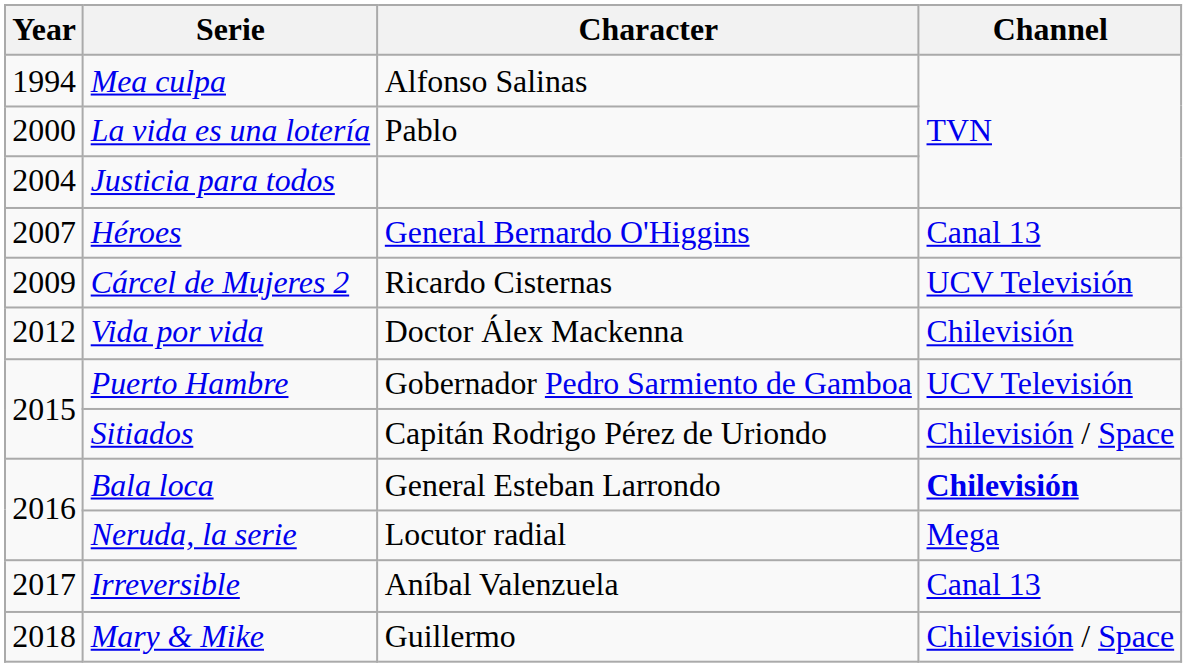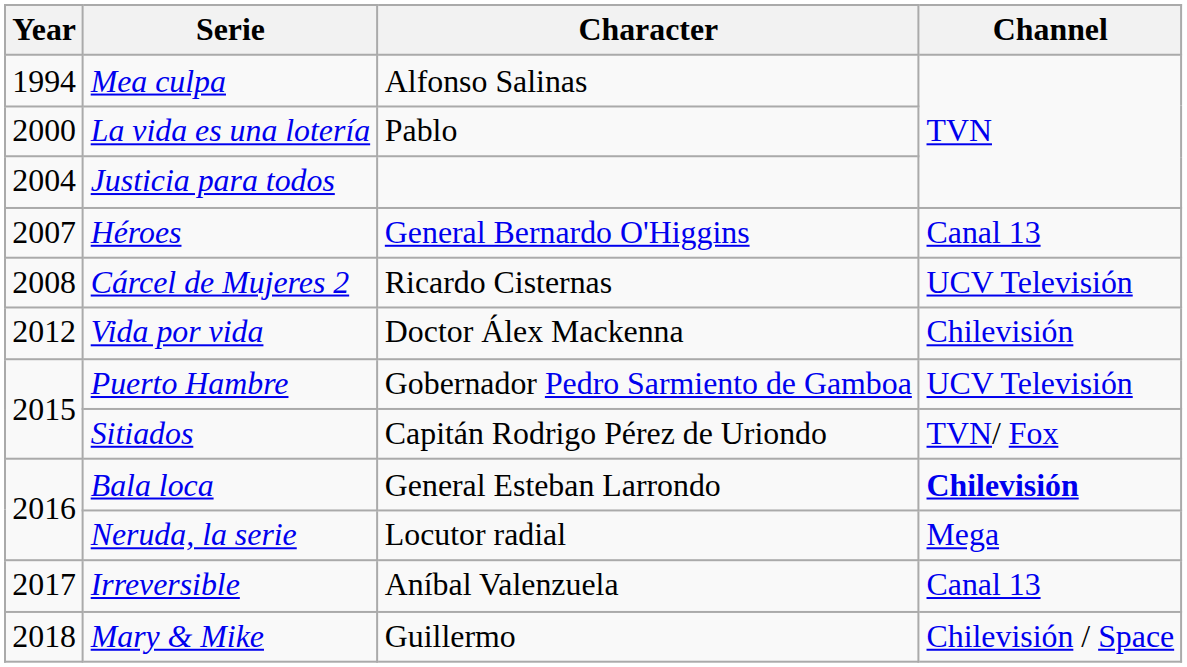Cárcel de Mujeres 2 | Year: 2009 -> 2008
Sitiados | Channel: Chilevisión / Space -> TVN/ Fox
